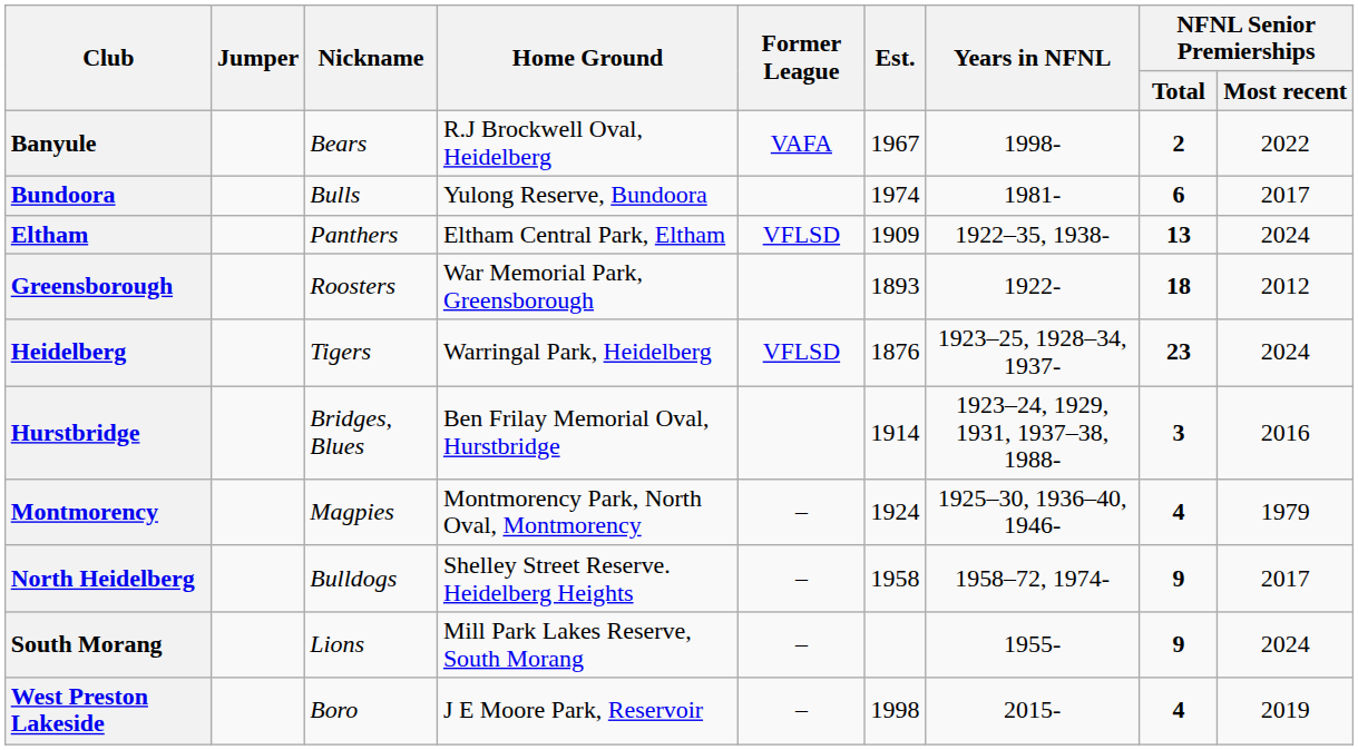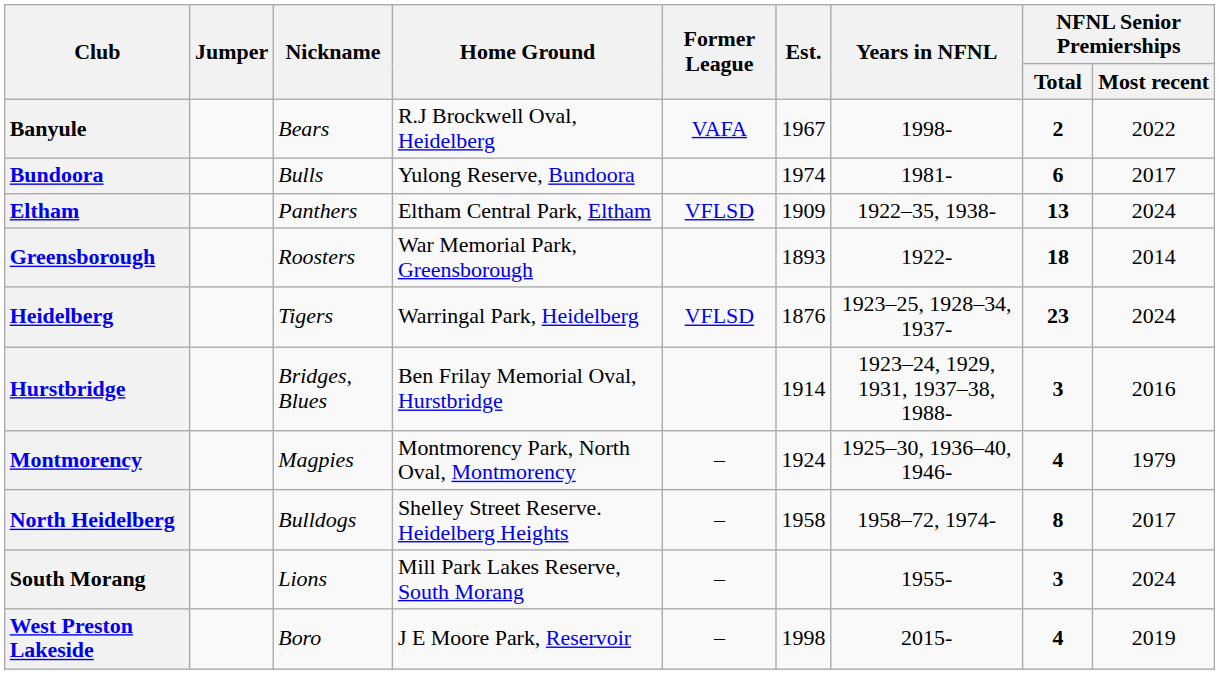Greensborough | NFNL Senior Premierships / Most recent: 2012 -> 2014
North Heidelberg | NFNL Senior Premierships / Total: 9 -> 8
South Morang | NFNL Senior Premierships / Total: 9 -> 3
